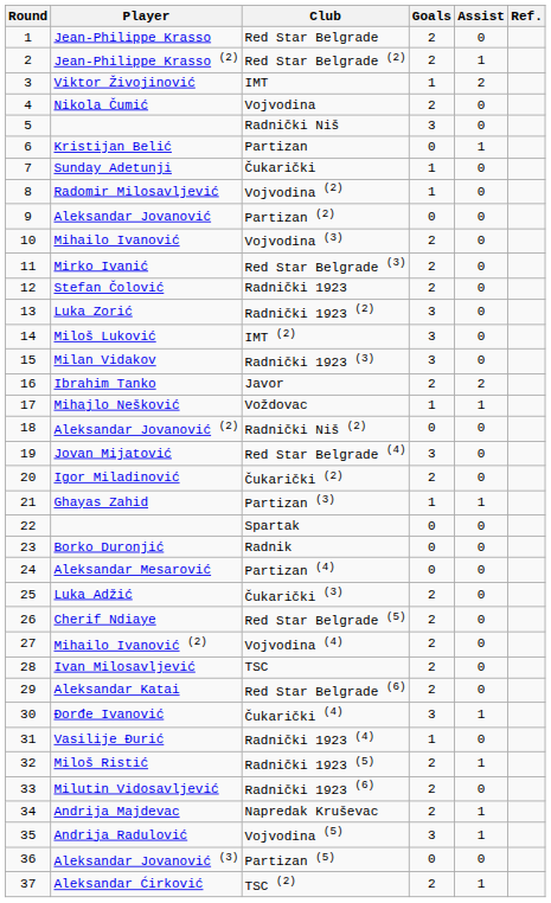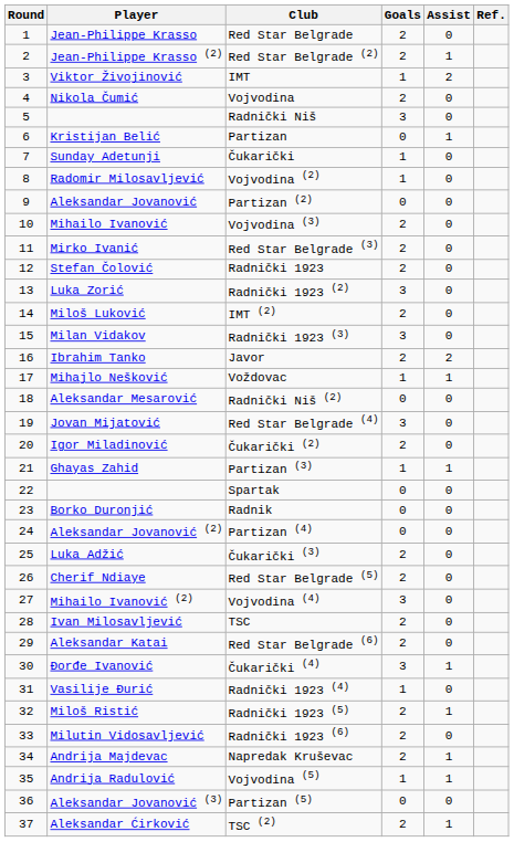IMT (2) | Goals: 3 -> 2
Radnički Niš (2) | Player: Aleksandar Jovanović (2) -> Aleksandar Mesarović
Partizan (4) | Player: Aleksandar Mesarović -> Aleksandar Jovanović (2)
Vojvodina (4) | Goals: 2 -> 3
Vojvodina (5) | Goals: 3 -> 1
